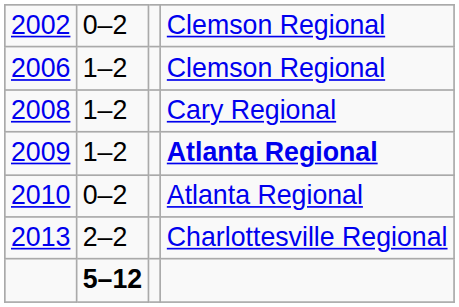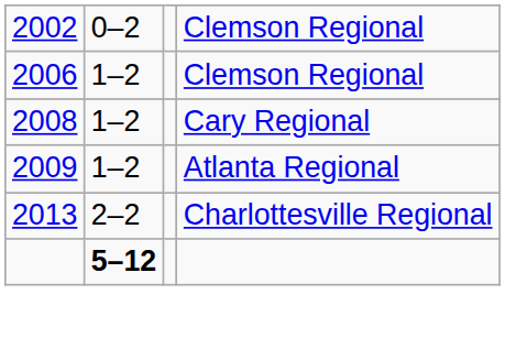2009 | column 4: bold -> normal
- row: 2010 | 0–2 | Atlanta Regional
